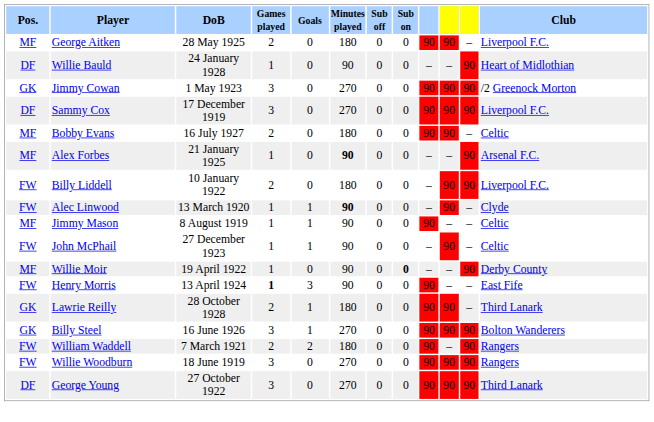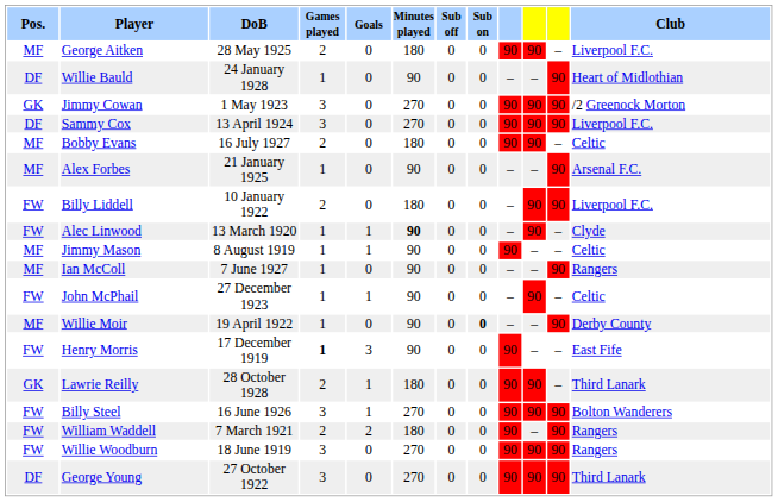Sammy Cox | DoB: 17 December 1919 -> 13 April 1924
Alex Forbes | Minutes played: bold -> normal
+ row: MF | Ian McColl | 7 June 1927 | 1 | 0 | 90 | 0 | 0 | – | – | 90 | Rangers
Henry Morris | DoB: 13 April 1924 -> 17 December 1919
Billy Steel | Pos.: GK -> FW
